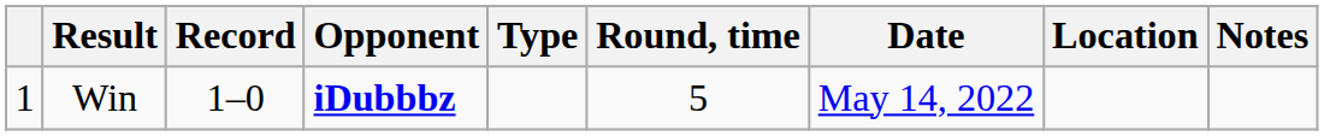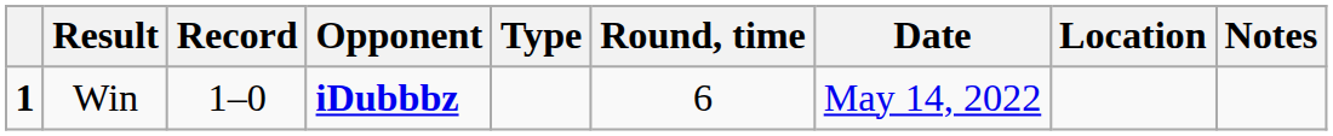Win | column 1: normal -> bold
Win | Round, time: 5 -> 6
